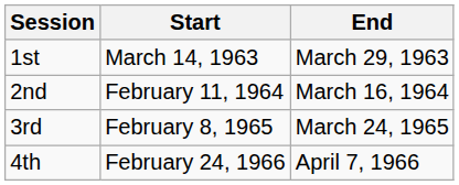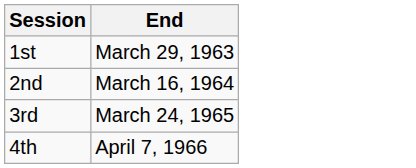- column: Start | March 14, 1963 | February 11, 1964 | February 8, 1965 | February 24, 1966
